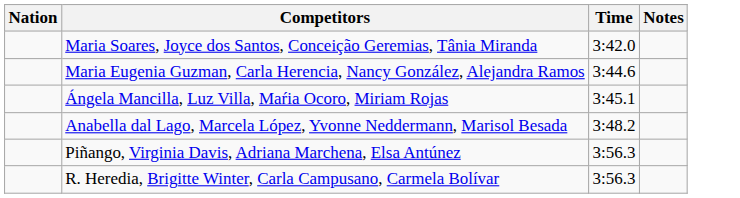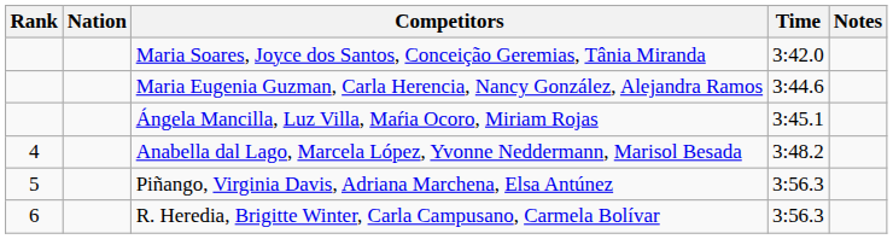+ column: Rank | 4 | 5 | 6
